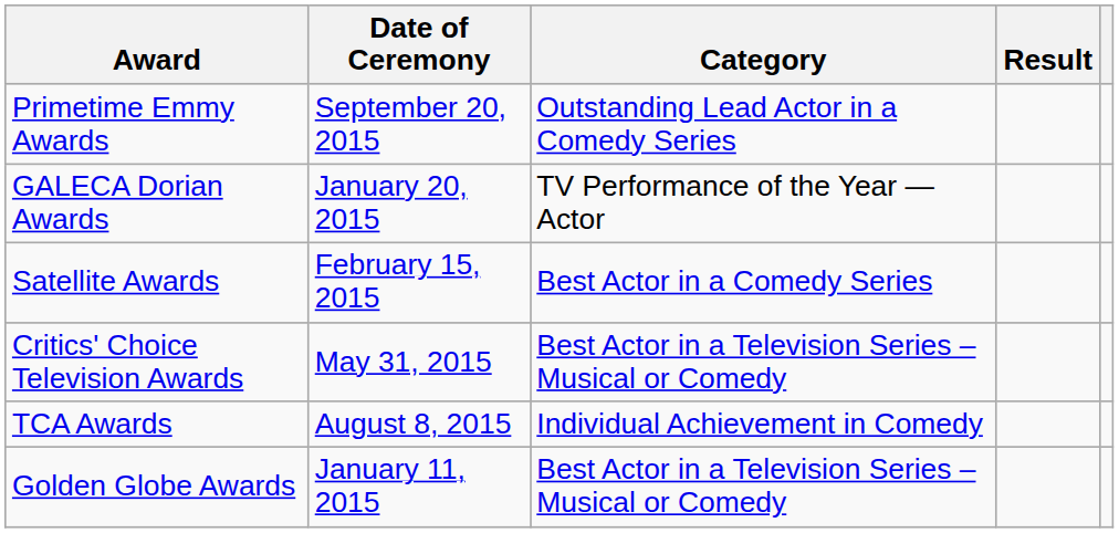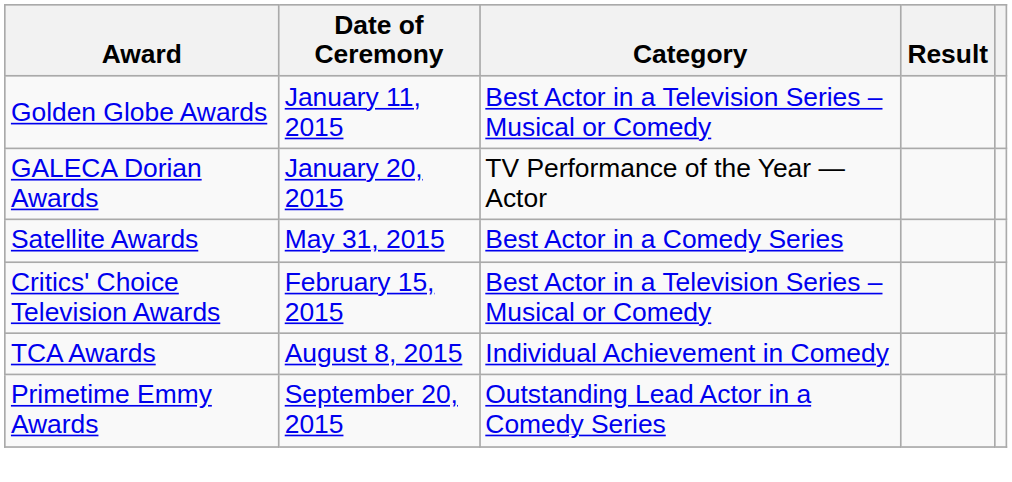rows swapped: Golden Globe Awards <-> Primetime Emmy Awards
Satellite Awards | Date of Ceremony: February 15, 2015 -> May 31, 2015
Critics' Choice Television Awards | Date of Ceremony: May 31, 2015 -> February 15, 2015
